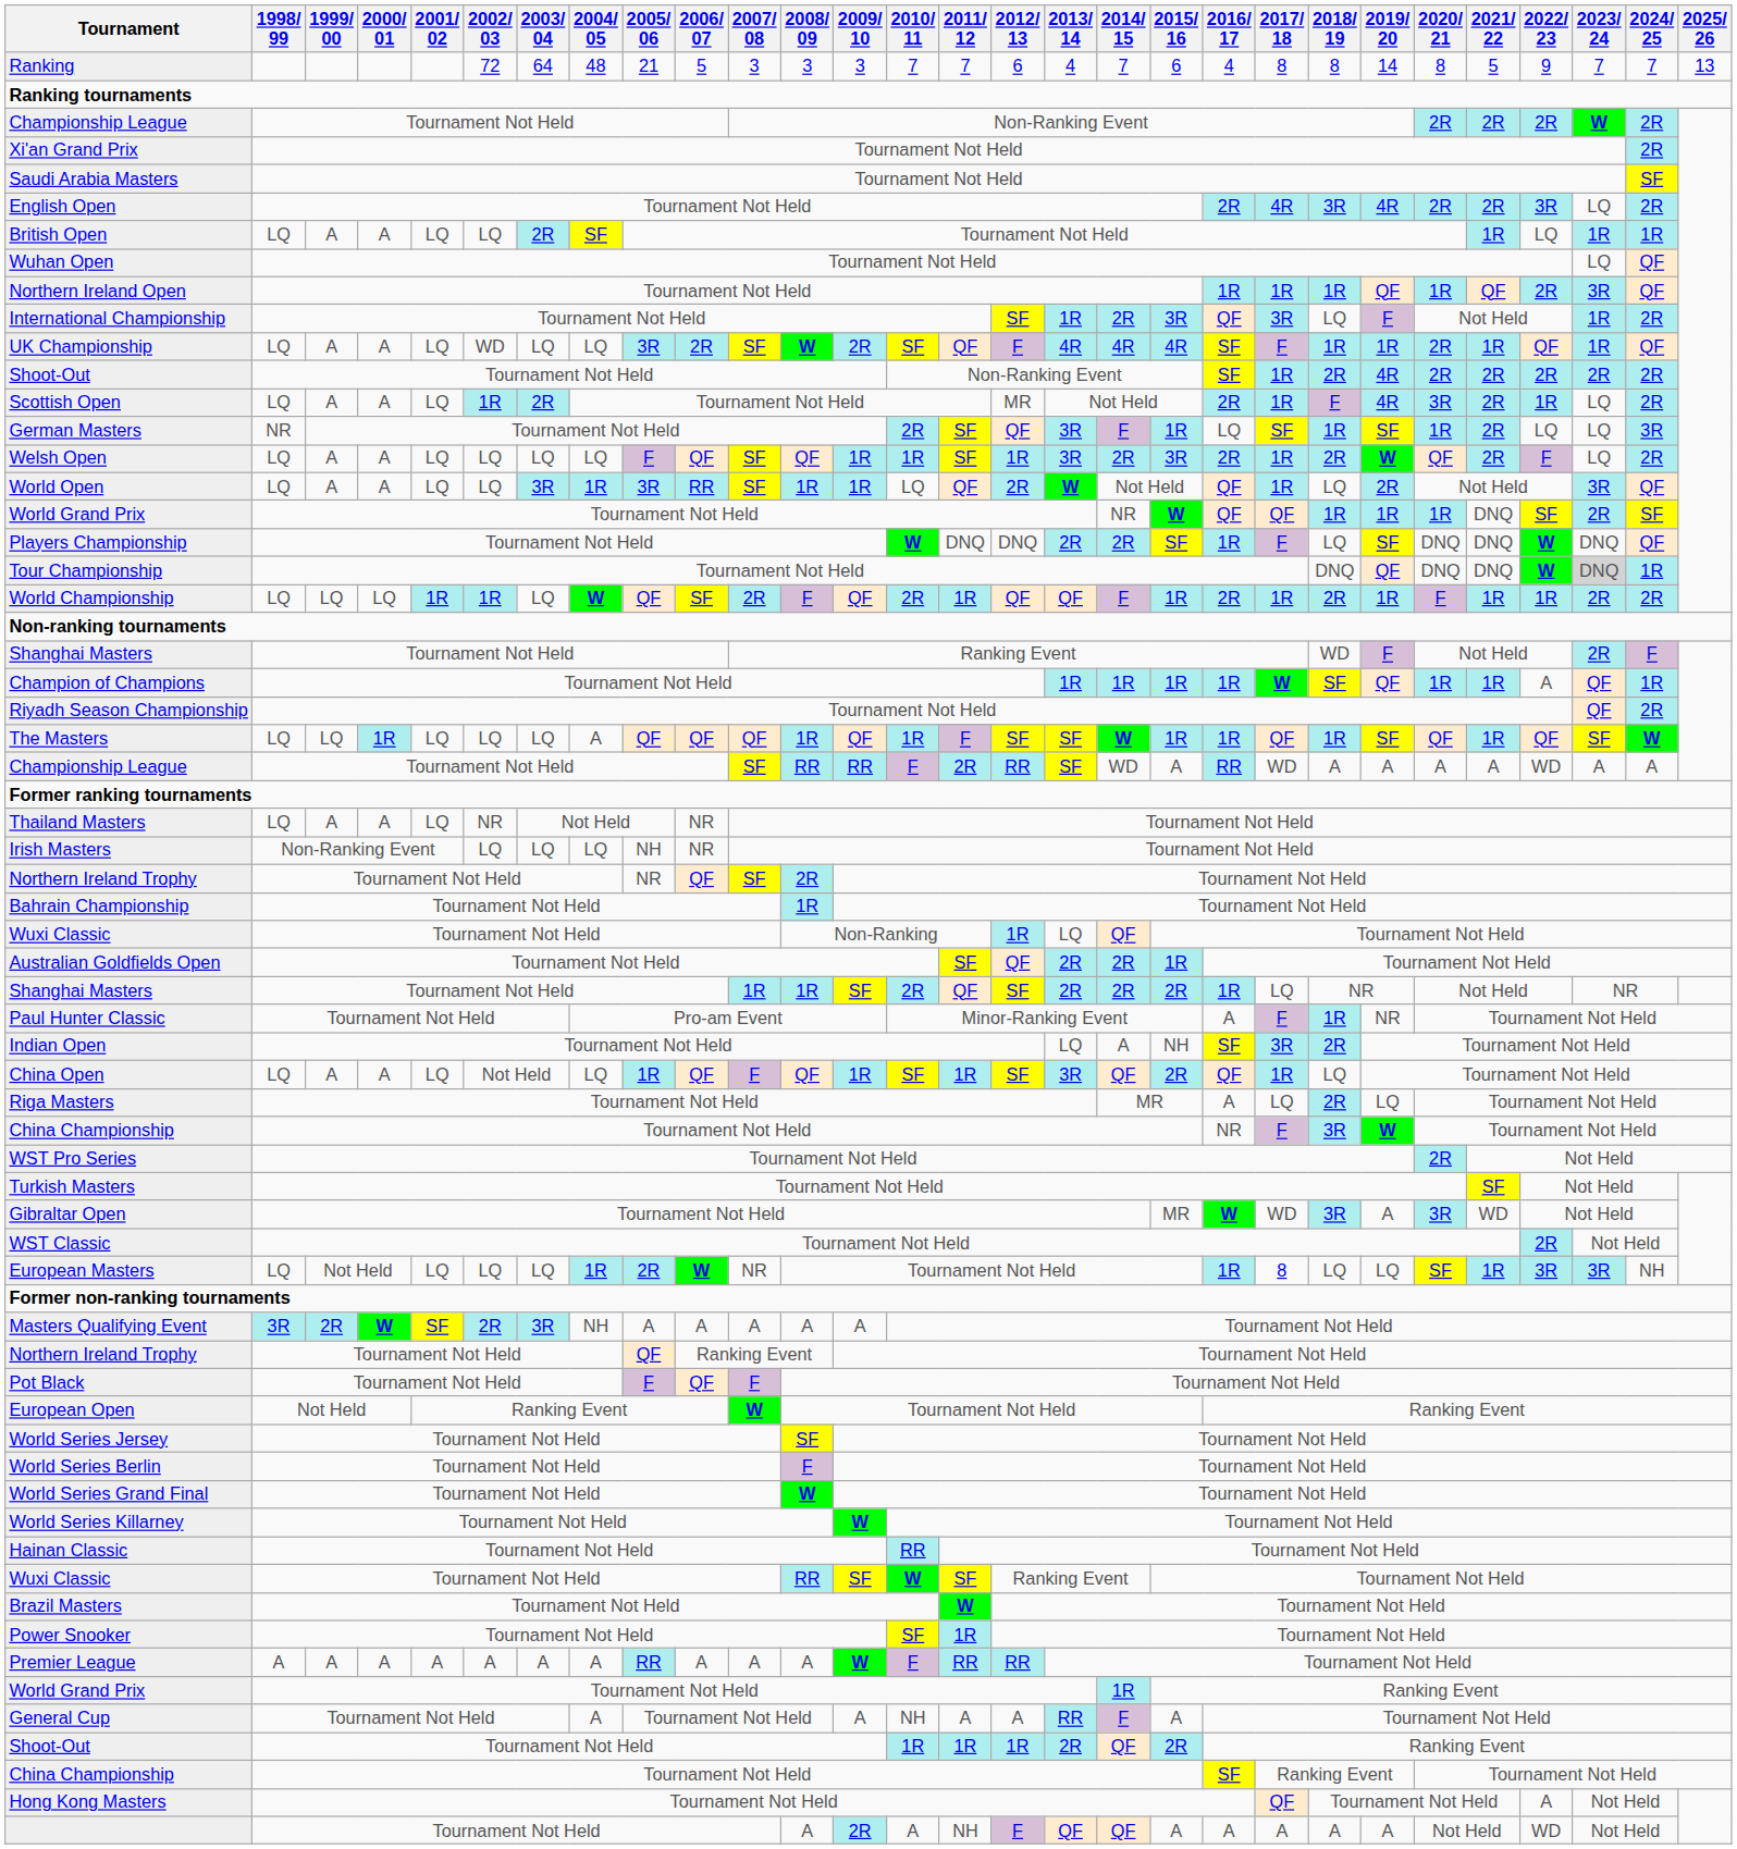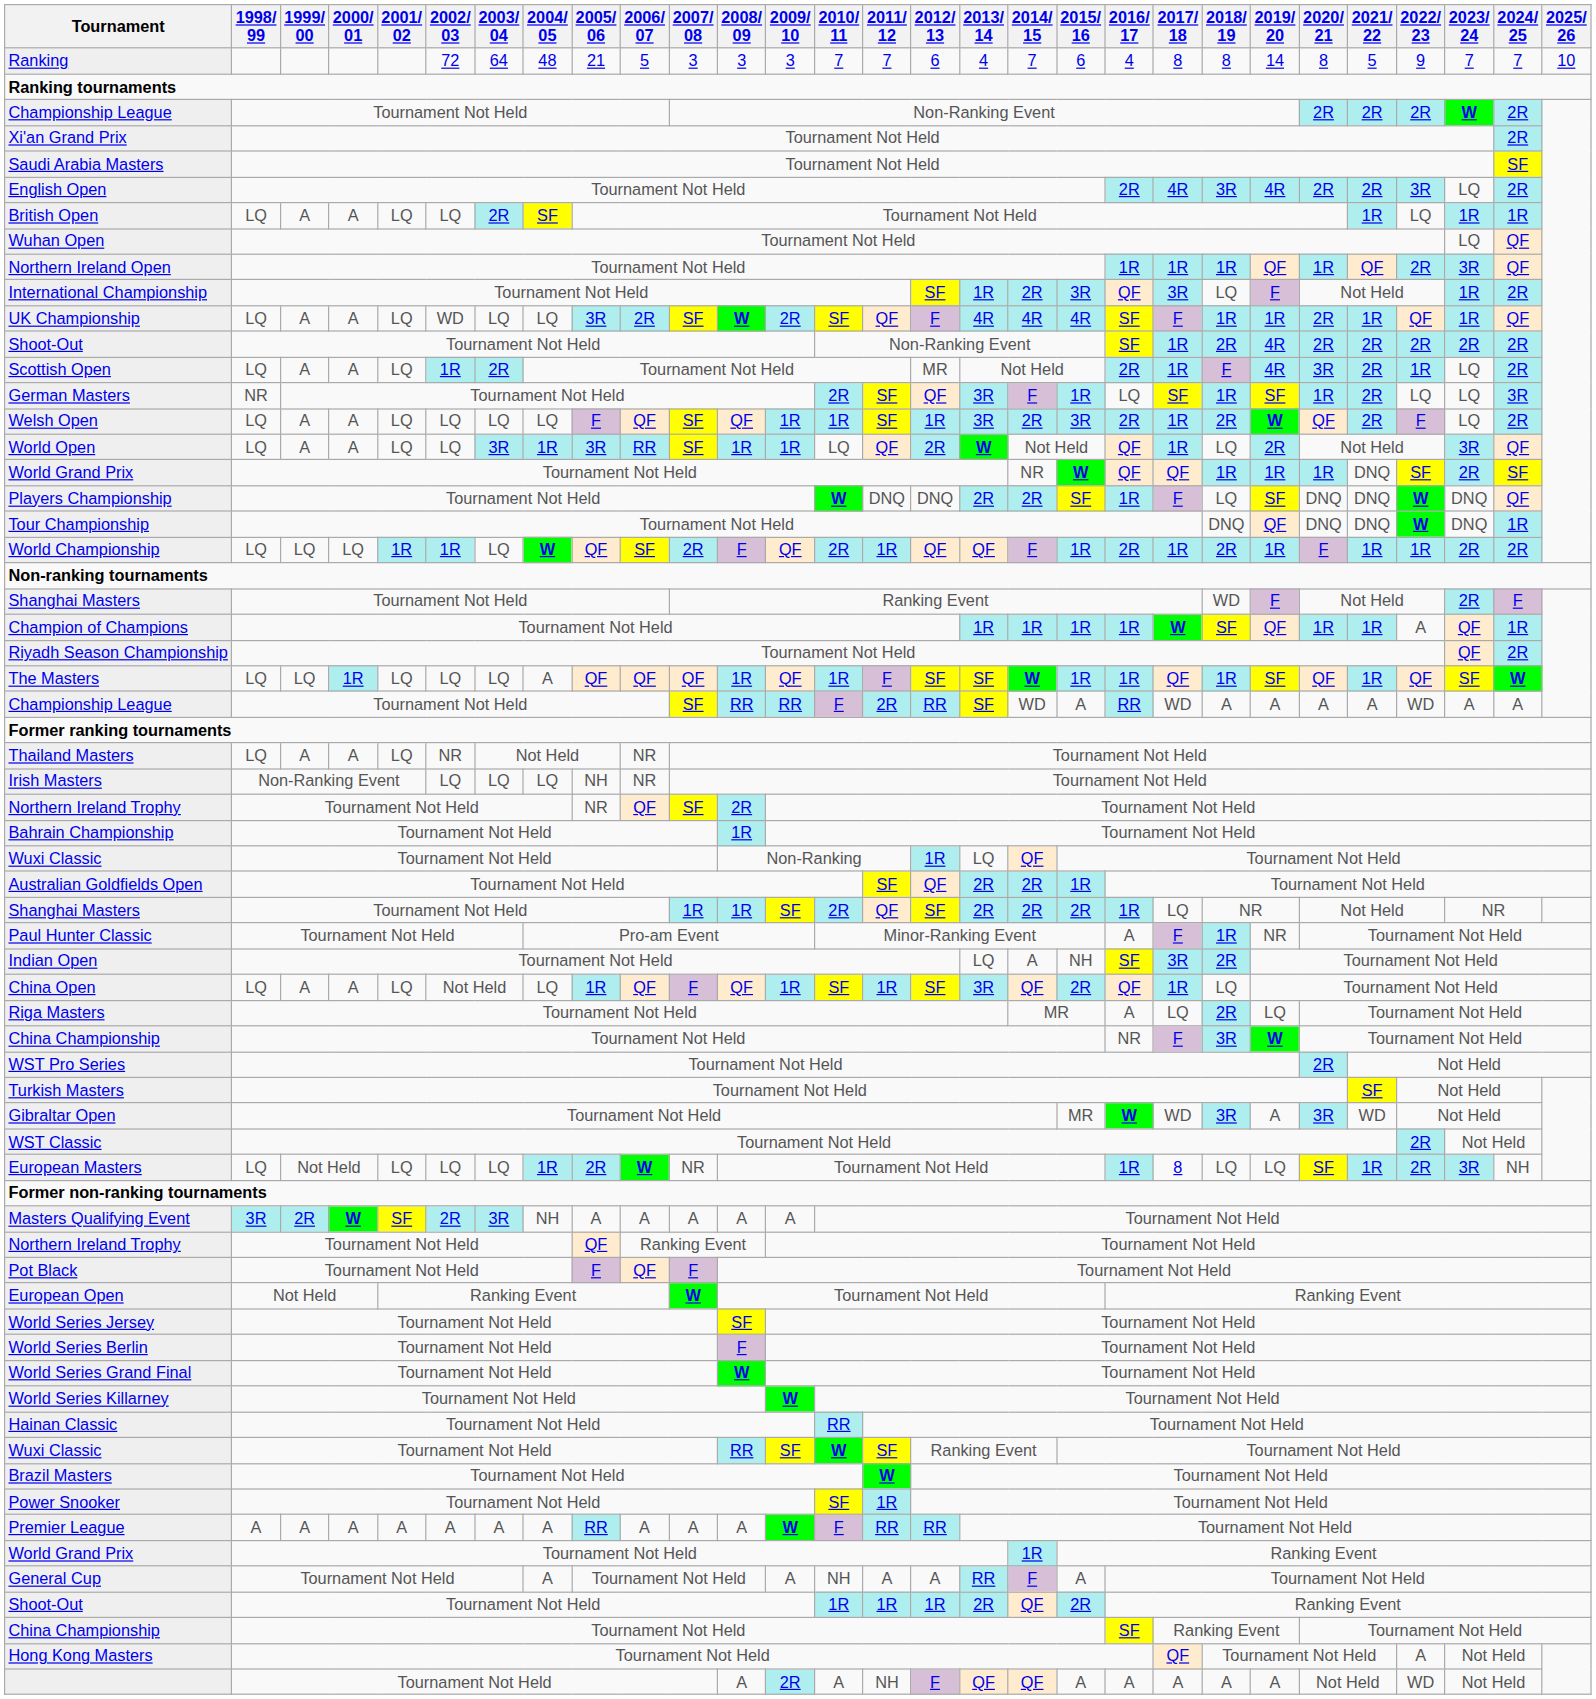Ranking | 2025/ 26: 13 -> 10
Tour Championship | 2023/ 24: lightgrey background -> no background
European Masters | 2022/ 23: 3R -> 2R
